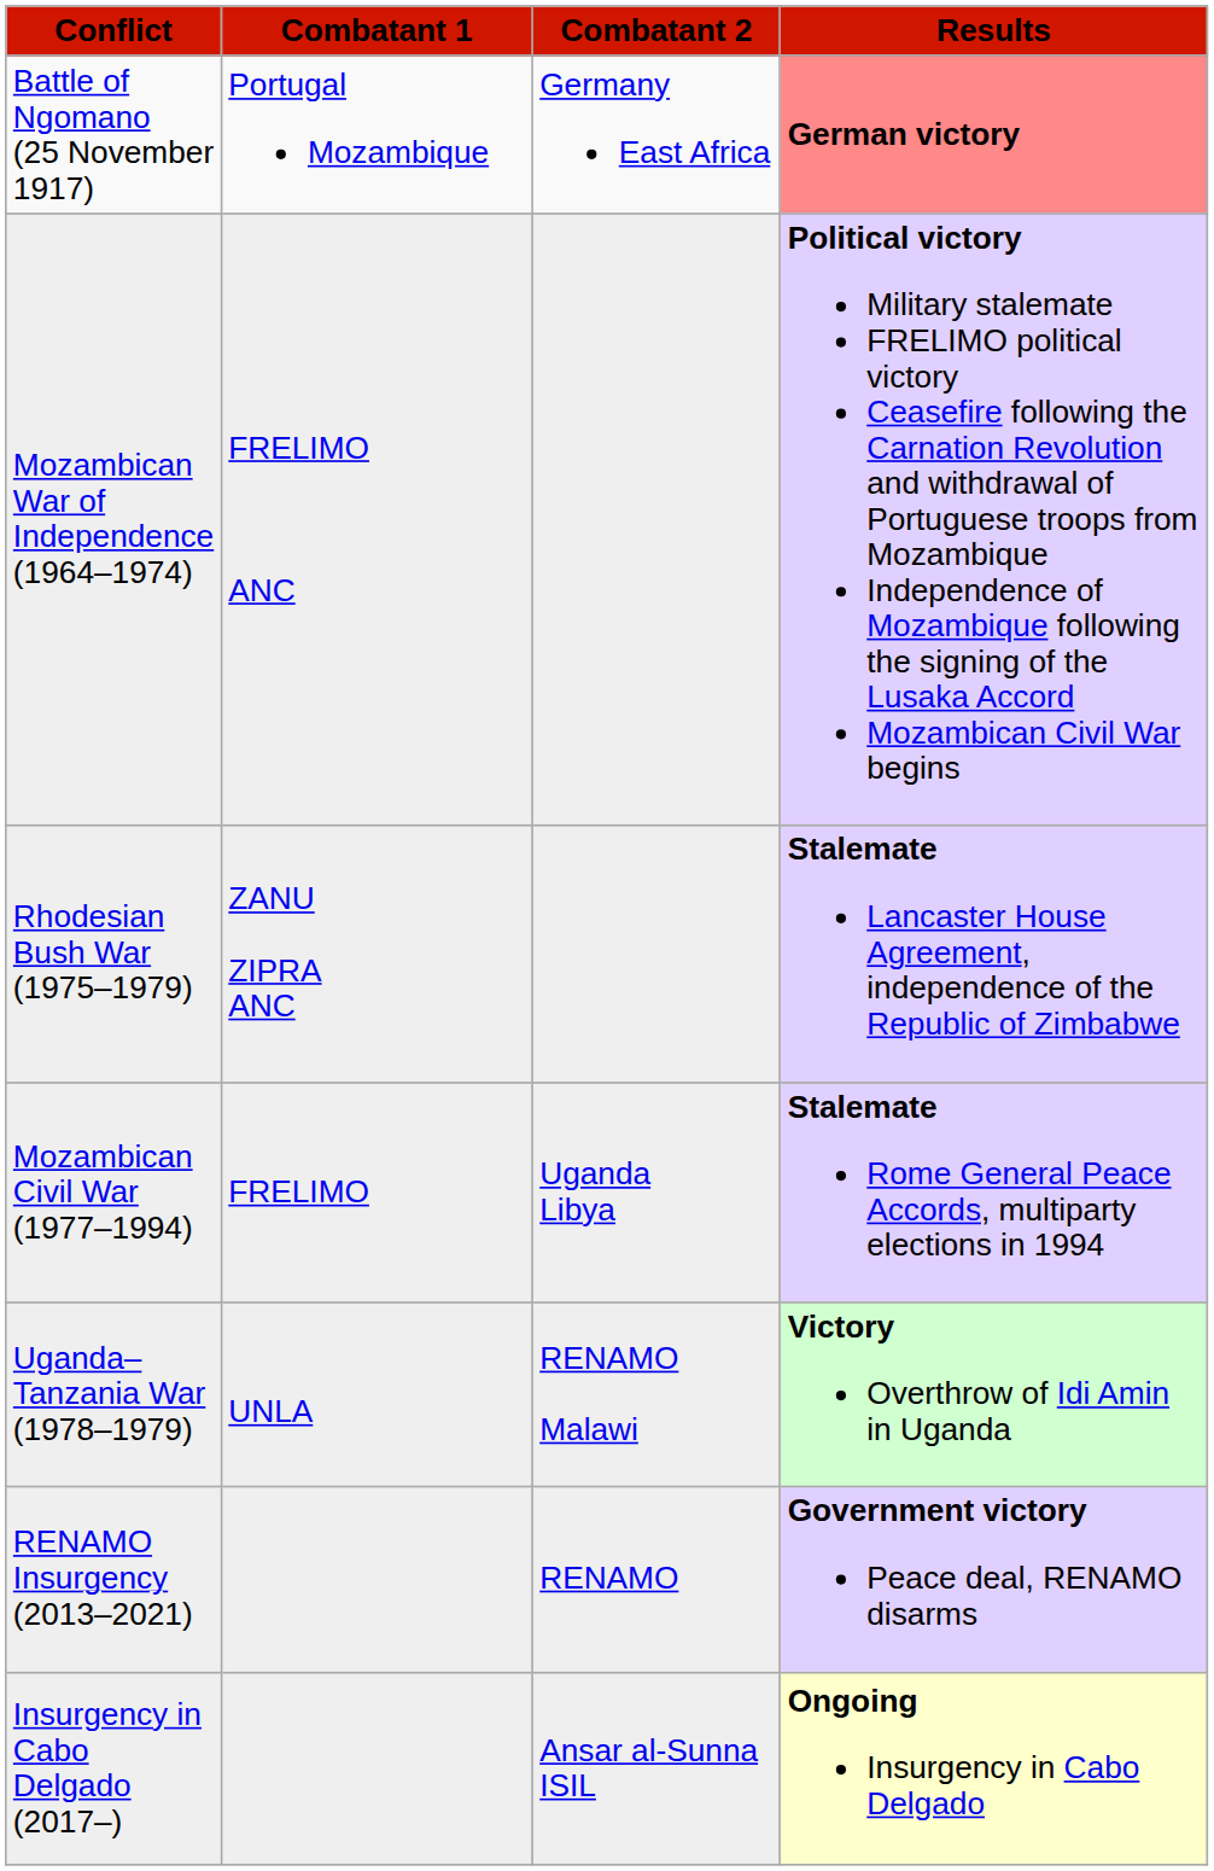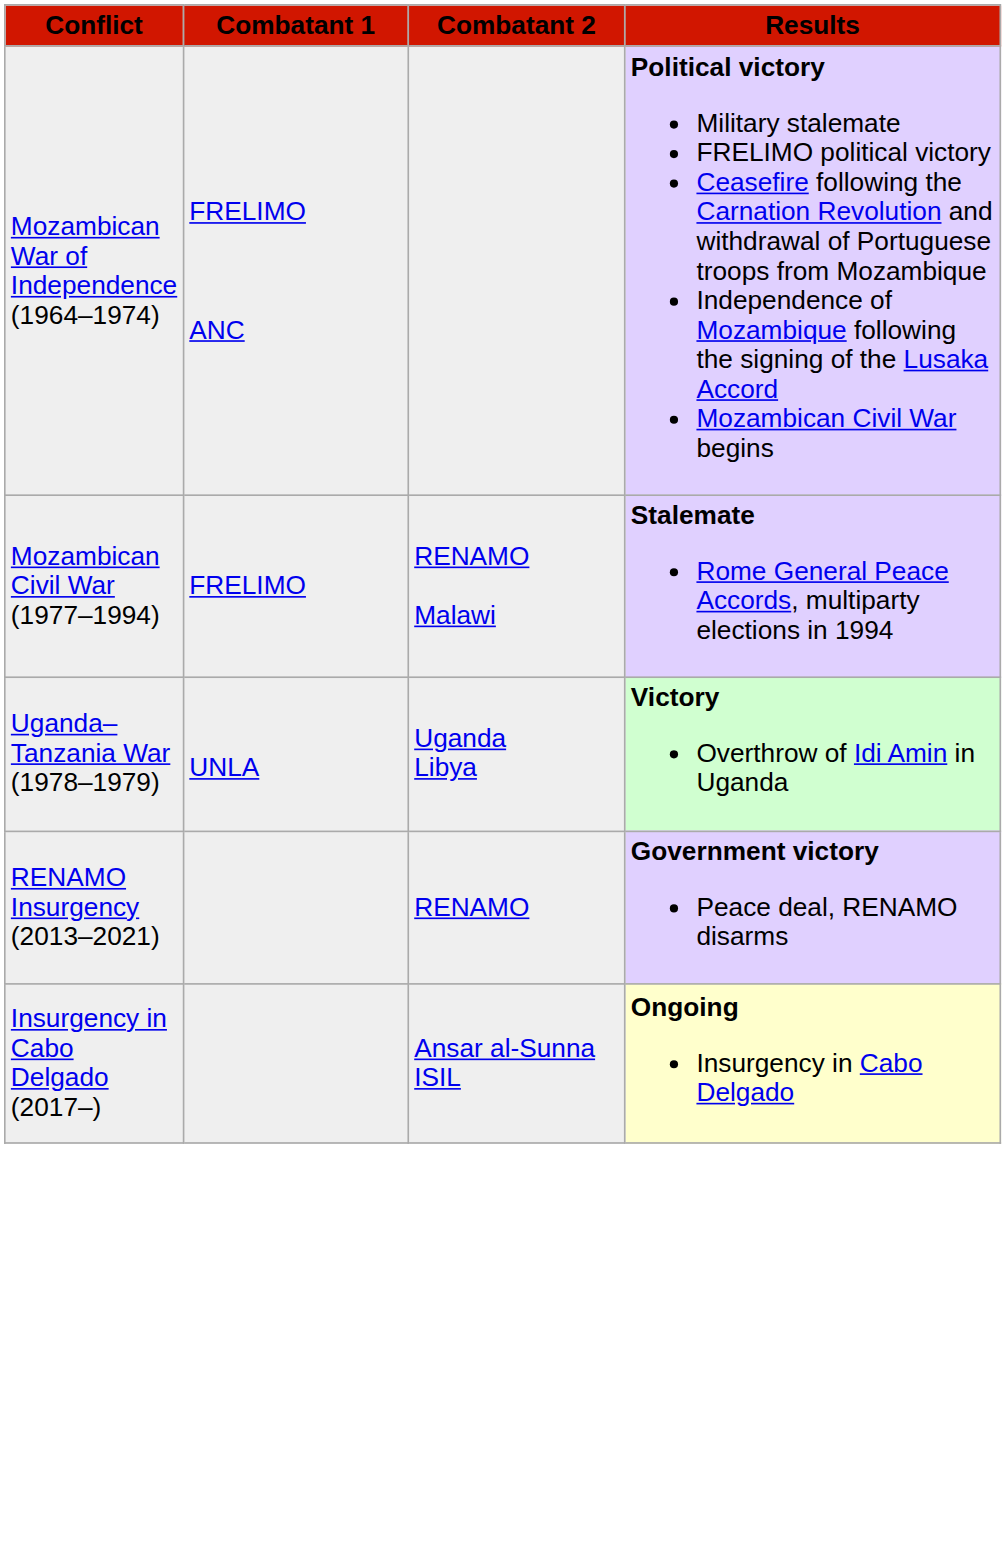- row: Battle of Ngomano (25 November 1917) | Portugal Mozambique | Germany East Africa | German victory
- row: Rhodesian Bush War (1975–1979) | ZANU ZIPRA ANC | Stalemate Lancaster House Agreement, independence of the Republic of Zimbabwe
Mozambican Civil War (1977–1994) | Combatant 2: Uganda Libya -> RENAMO Malawi
Uganda–Tanzania War (1978–1979) | Combatant 2: RENAMO Malawi -> Uganda Libya
